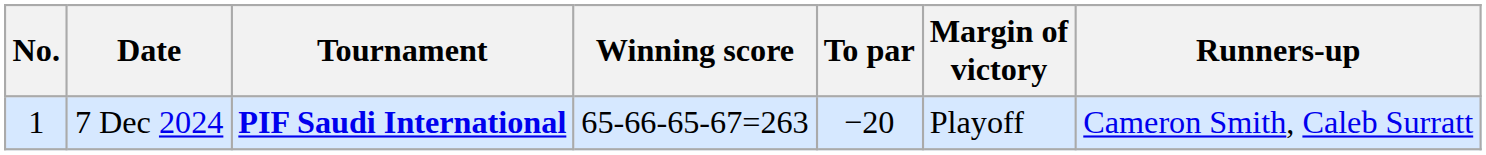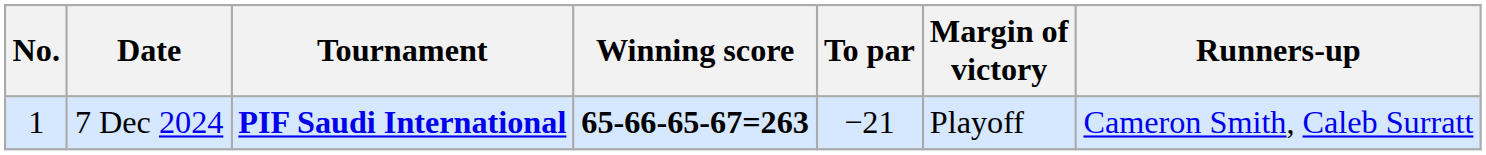7 Dec 2024 | Winning score: normal -> bold
7 Dec 2024 | To par: −20 -> −21
